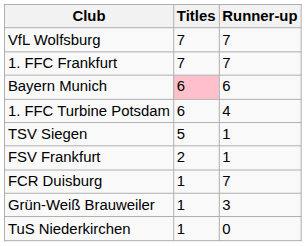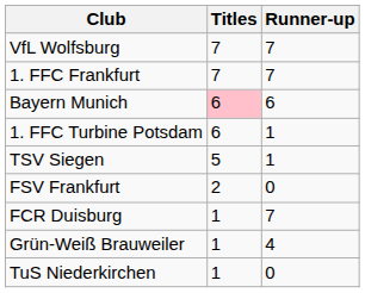1. FFC Turbine Potsdam | Runner-up: 4 -> 1
FSV Frankfurt | Runner-up: 1 -> 0
Grün-Weiß Brauweiler | Runner-up: 3 -> 4
